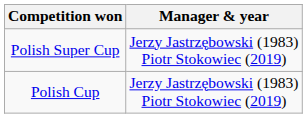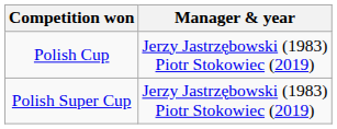rows swapped: Polish Cup <-> Polish Super Cup
